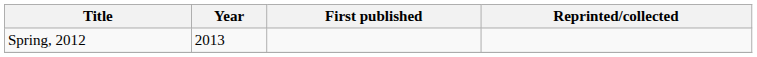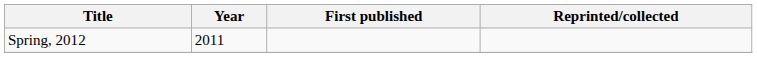Spring, 2012 | Year: 2013 -> 2011
